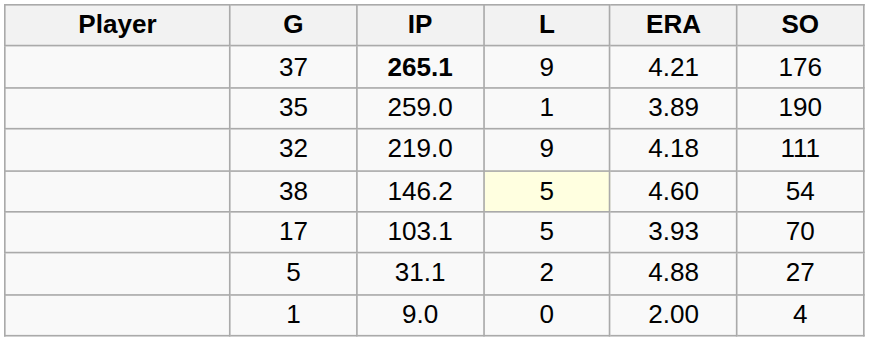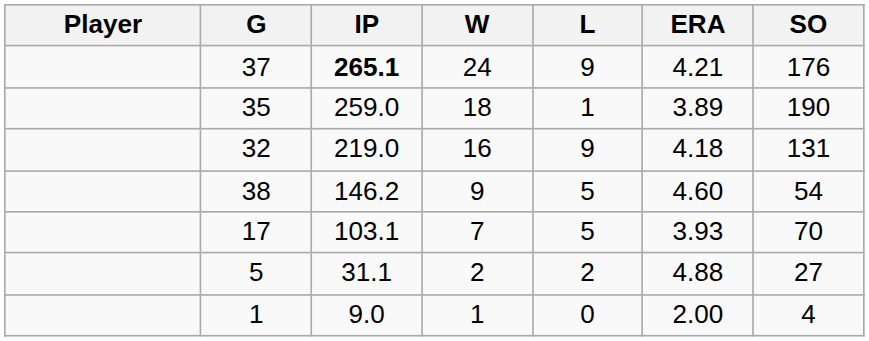+ column: W | 24 | 18 | 16 | 9 | 7 | 2 | 1
32 | SO: 111 -> 131
38 | L: lightyellow background -> no background
